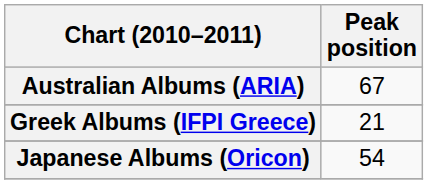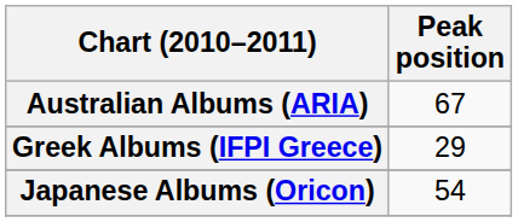Greek Albums (IFPI Greece) | Peak position: 21 -> 29
